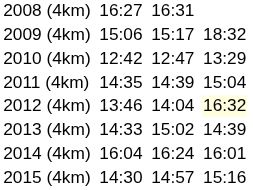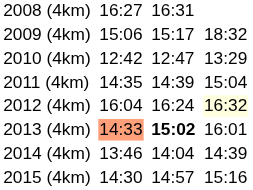2012 (4km) | column 3: 13:46 -> 16:04
2012 (4km) | column 5: 14:04 -> 16:24
2013 (4km) | column 3: no background -> lightsalmon background
2013 (4km) | column 5: normal -> bold
2013 (4km) | column 7: 14:39 -> 16:01
2014 (4km) | column 3: 16:04 -> 13:46
2014 (4km) | column 5: 16:24 -> 14:04
2014 (4km) | column 7: 16:01 -> 14:39
